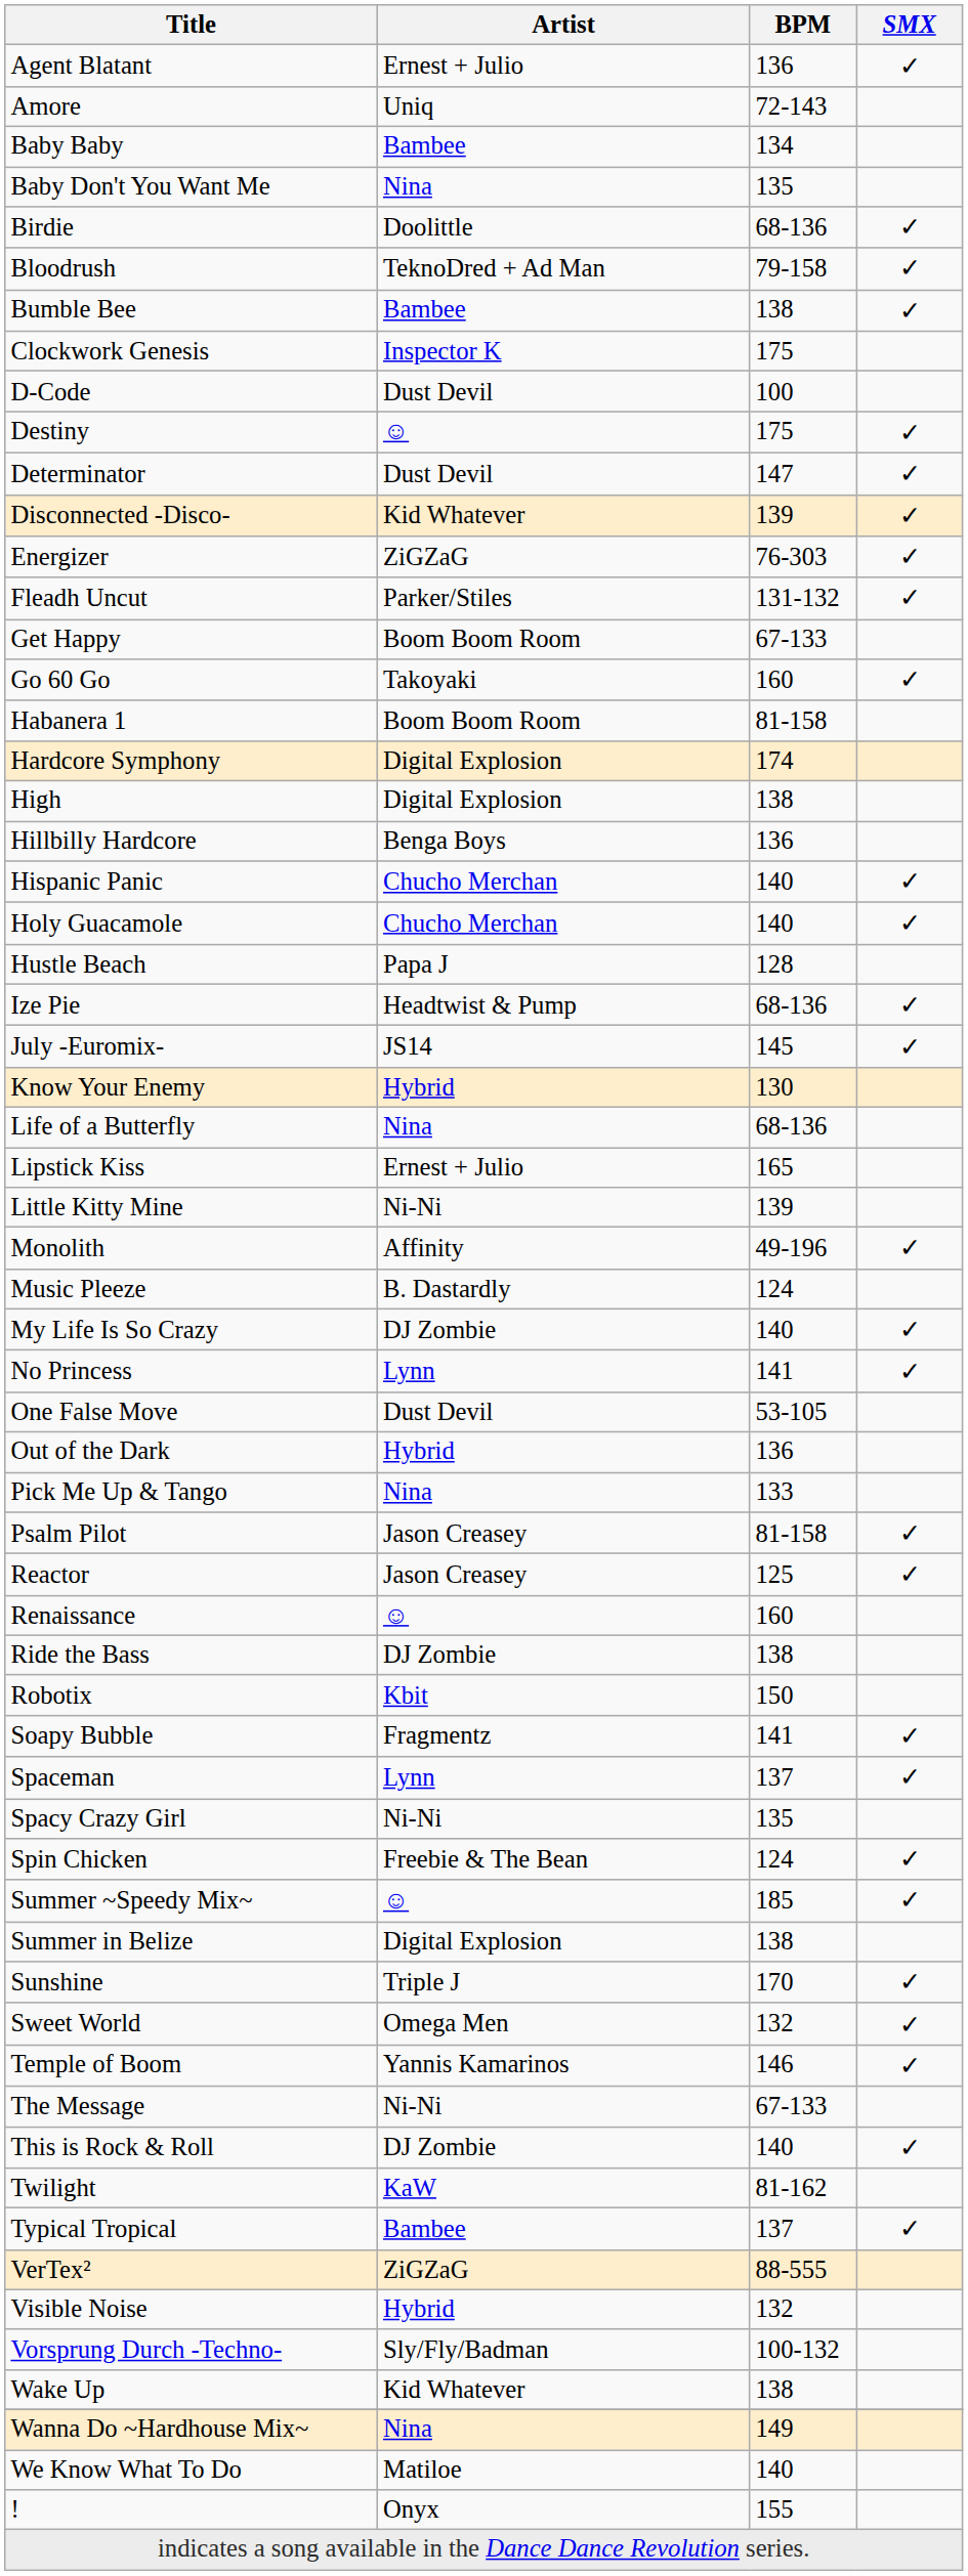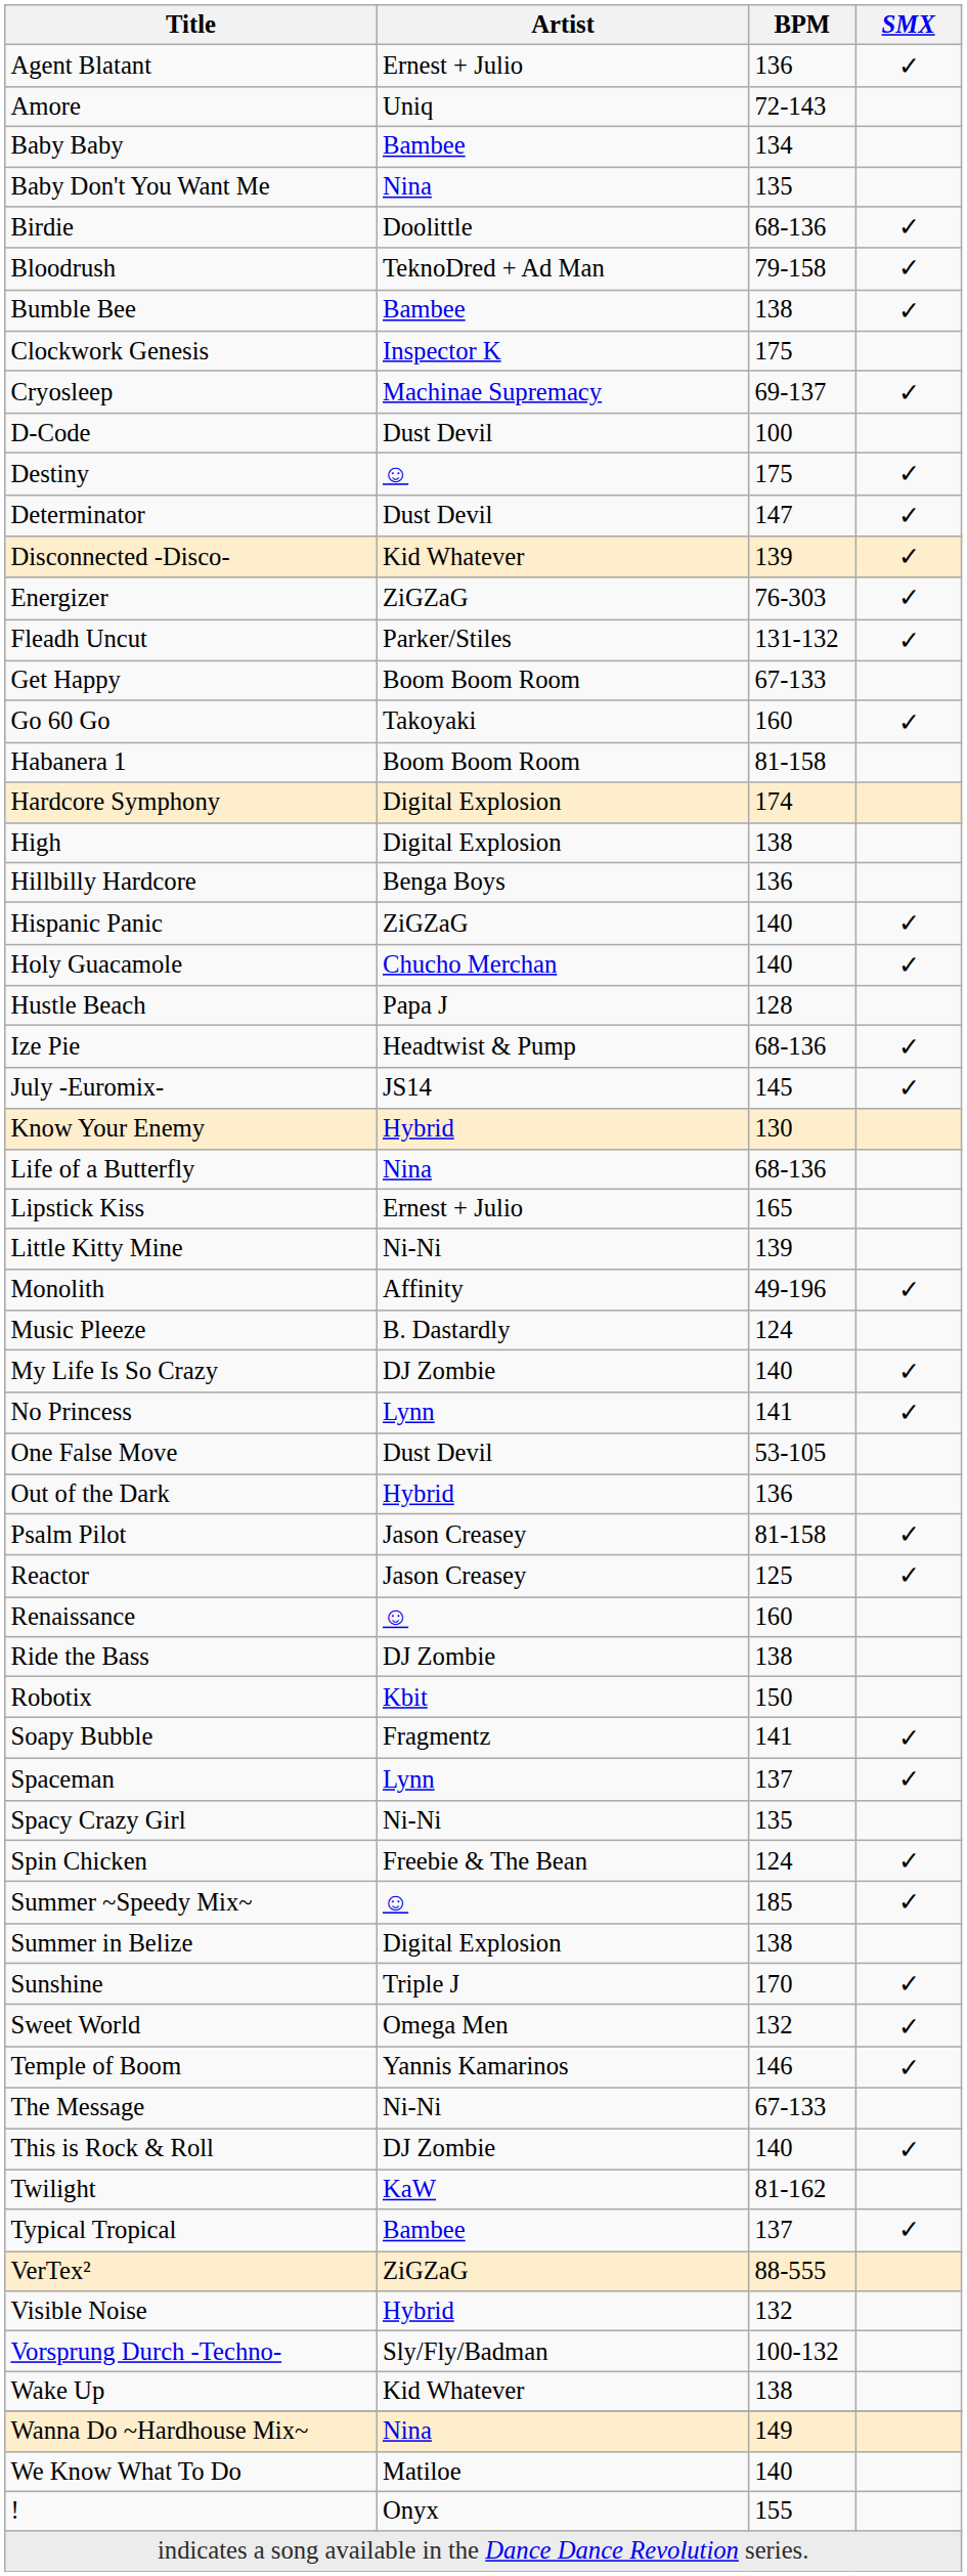+ row: Cryosleep | Machinae Supremacy | 69-137 | ✓
Hispanic Panic | Artist: Chucho Merchan -> ZiGZaG
- row: Pick Me Up & Tango | Nina | 133
